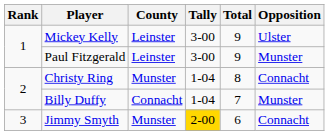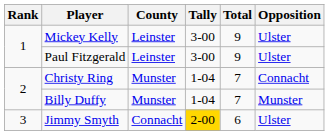Paul Fitzgerald | Opposition: Munster -> Ulster
Christy Ring | Total: 8 -> 7
Billy Duffy | County: Connacht -> Munster
Jimmy Smyth | County: Munster -> Connacht
Jimmy Smyth | Opposition: Connacht -> Ulster
